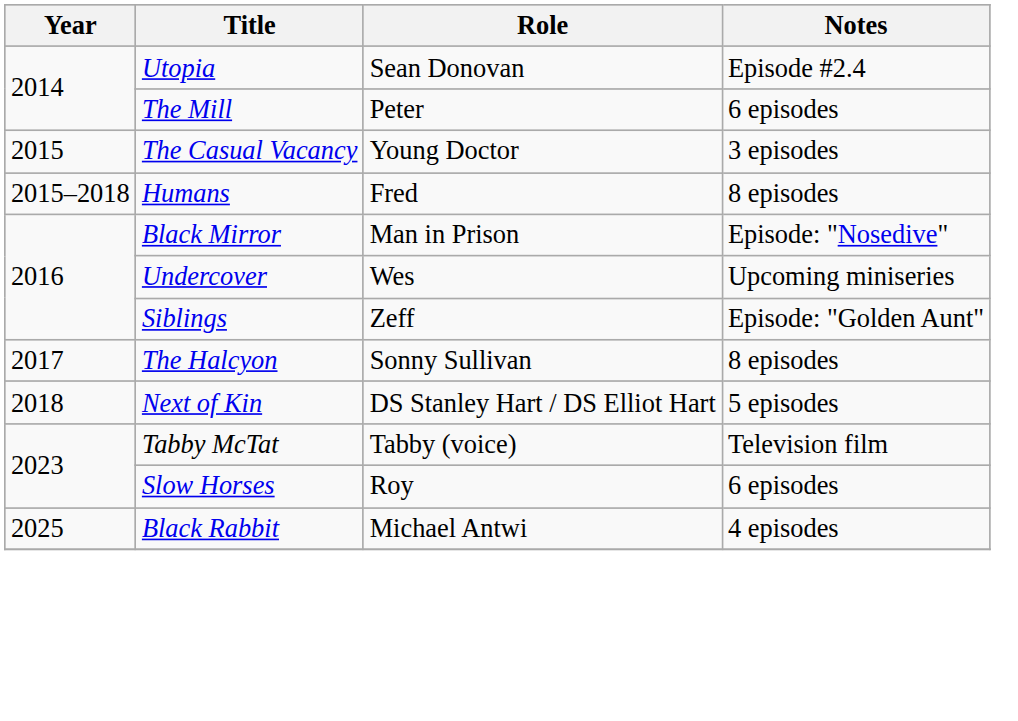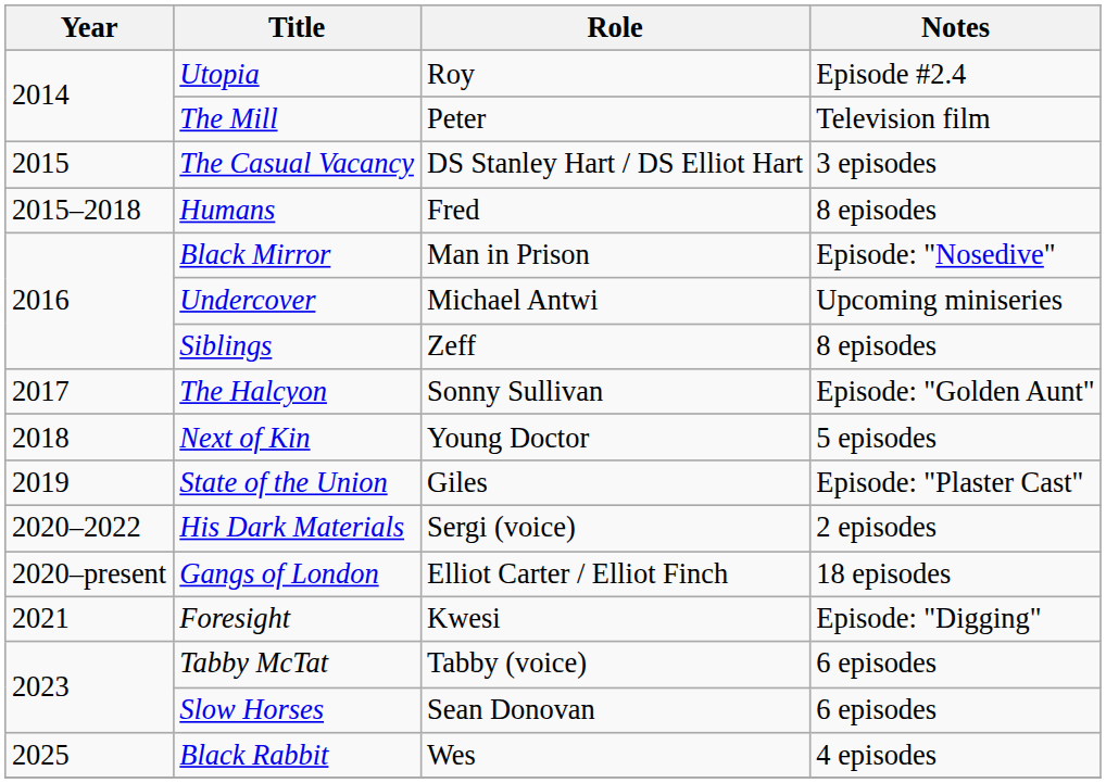Utopia | Role: Sean Donovan -> Roy
The Mill | Notes: 6 episodes -> Television film
The Casual Vacancy | Role: Young Doctor -> DS Stanley Hart / DS Elliot Hart
Undercover | Role: Wes -> Michael Antwi
Siblings | Notes: Episode: "Golden Aunt" -> 8 episodes
The Halcyon | Notes: 8 episodes -> Episode: "Golden Aunt"
Next of Kin | Role: DS Stanley Hart / DS Elliot Hart -> Young Doctor
+ row: 2019 | State of the Union | Giles | Episode: "Plaster Cast"
+ row: 2020–2022 | His Dark Materials | Sergi (voice) | 2 episodes
+ row: 2020–present | Gangs of London | Elliot Carter / Elliot Finch | 18 episodes
+ row: 2021 | Foresight | Kwesi | Episode: "Digging"
Tabby McTat | Notes: Television film -> 6 episodes
Slow Horses | Role: Roy -> Sean Donovan
Black Rabbit | Role: Michael Antwi -> Wes
